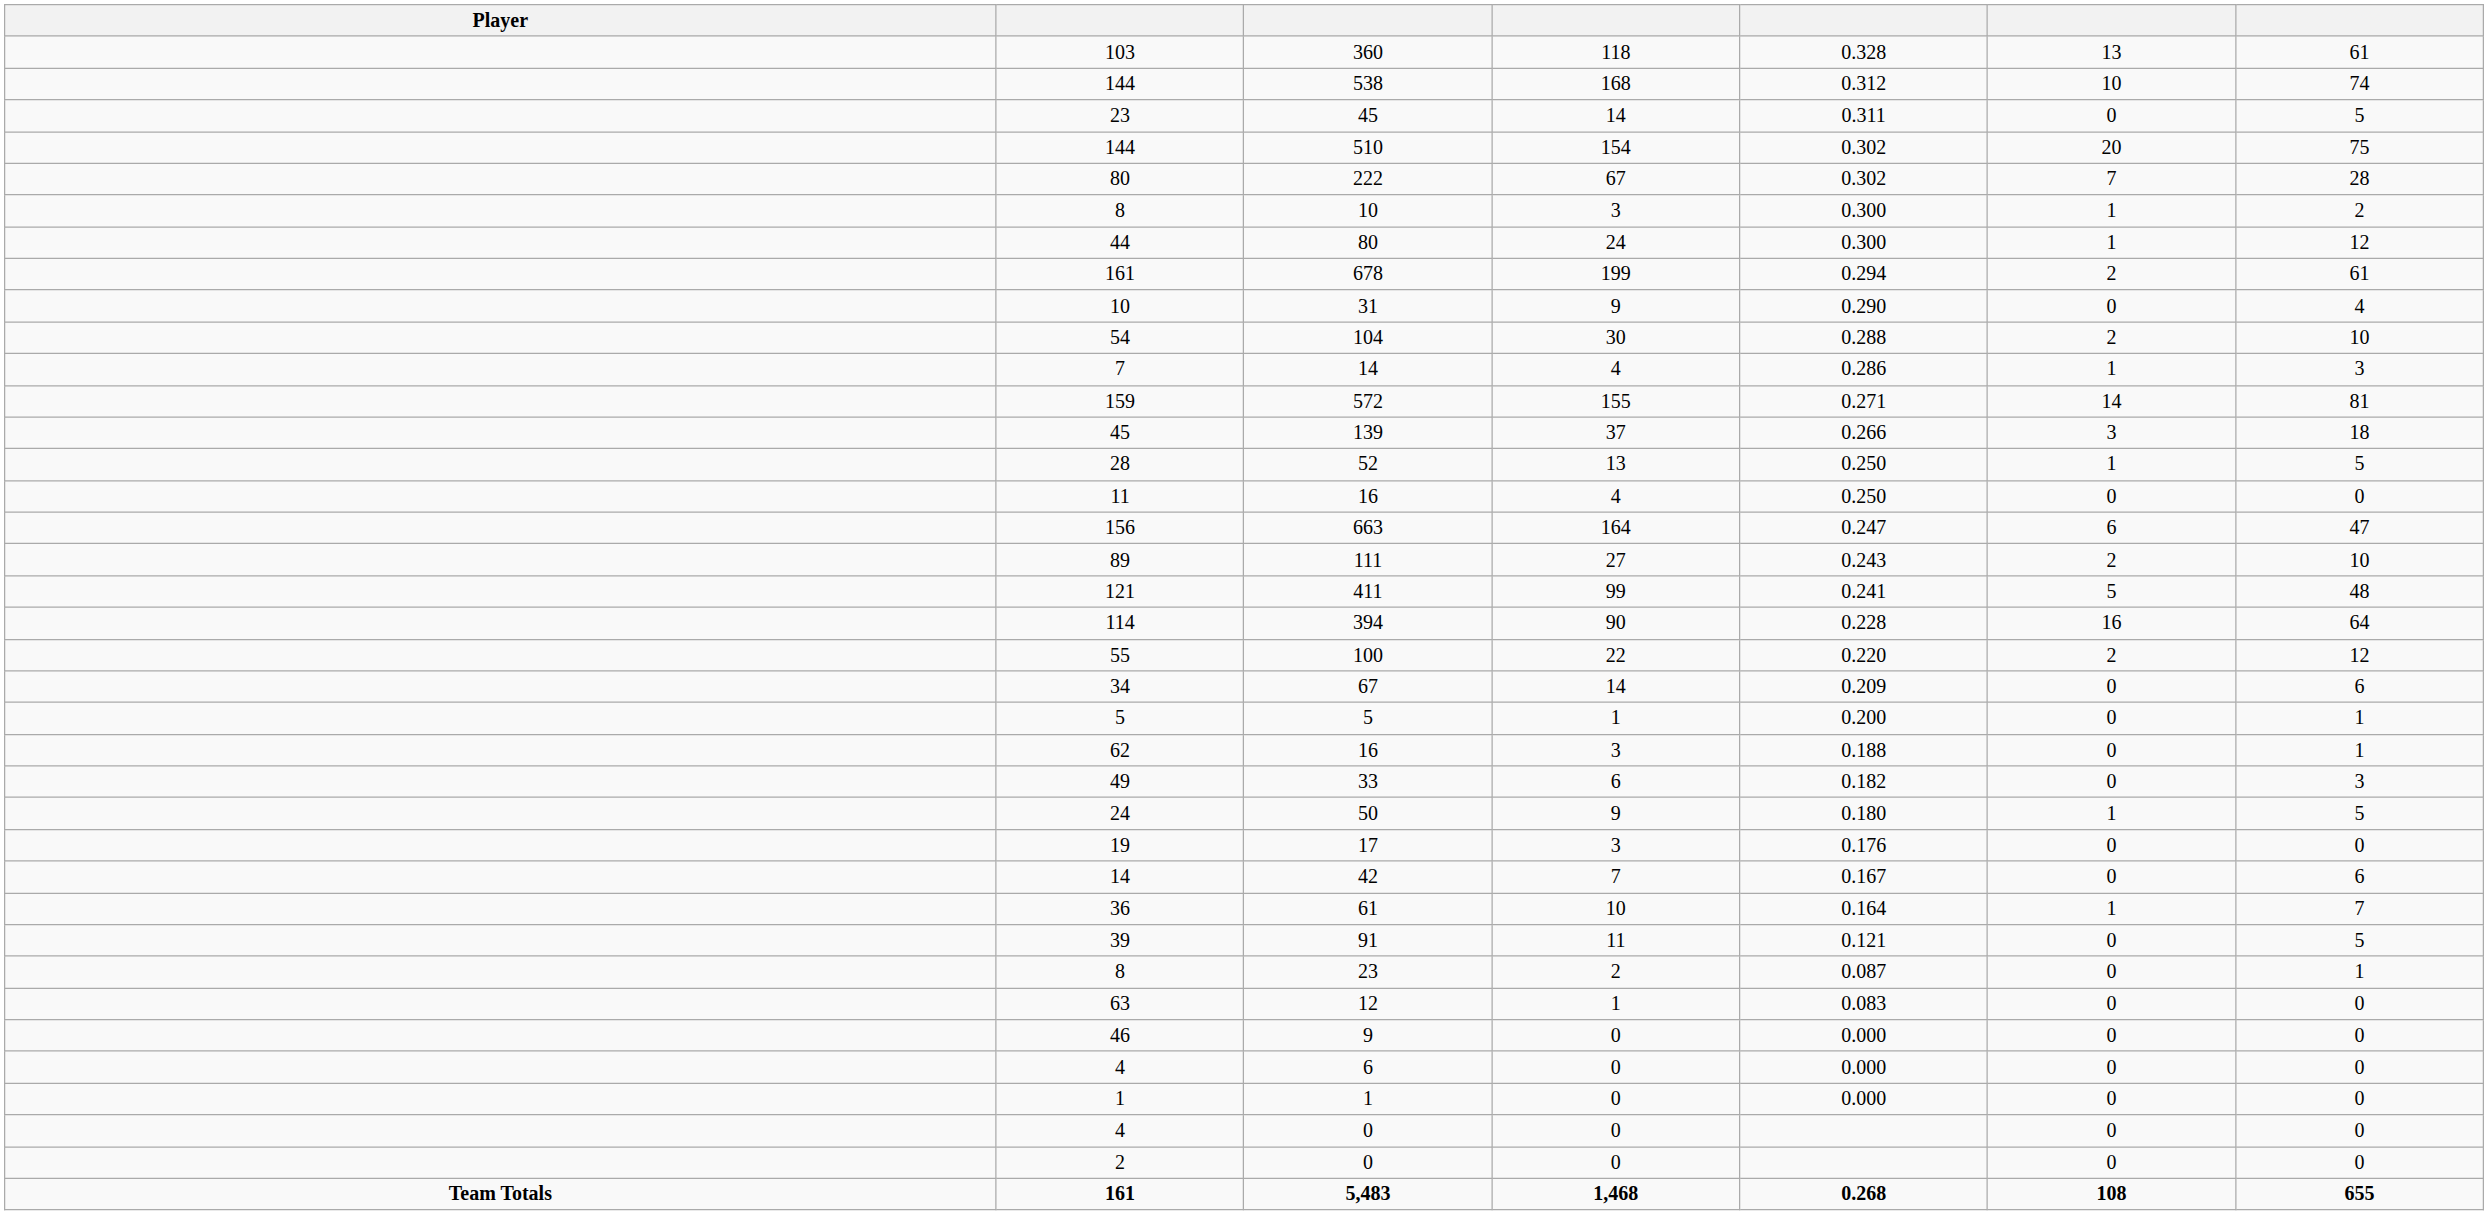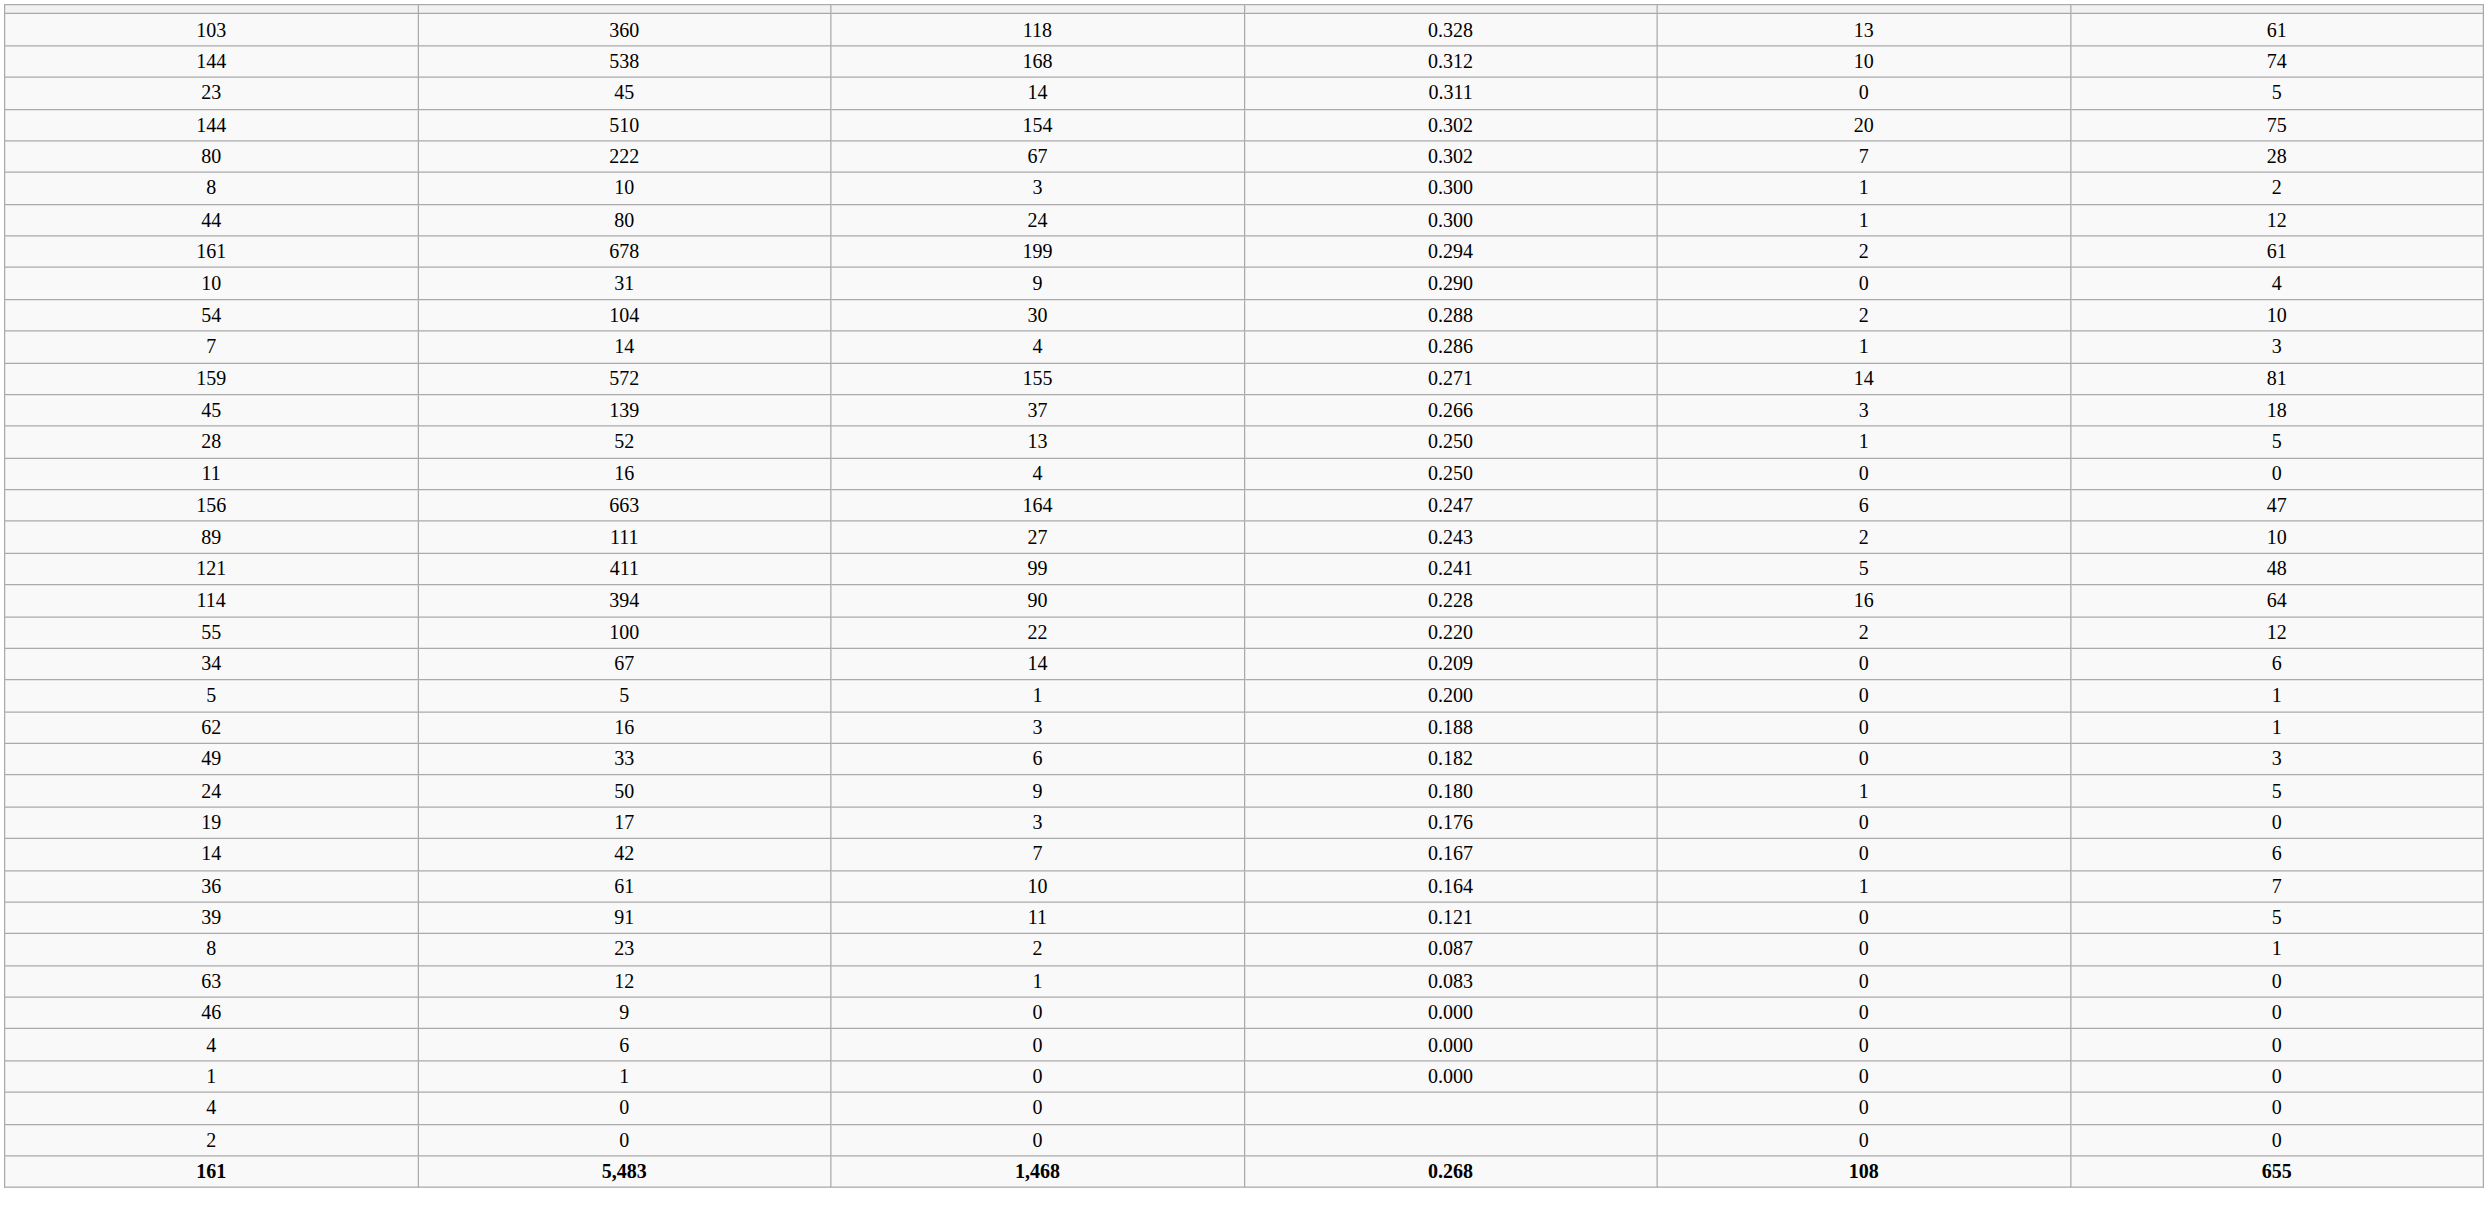- column: Player | Team Totals
